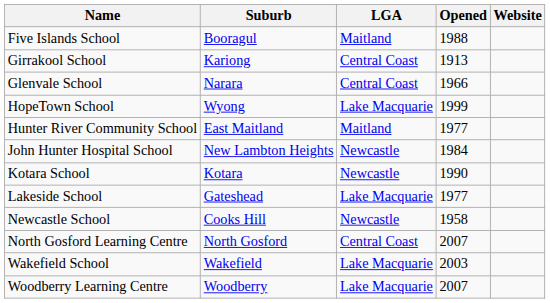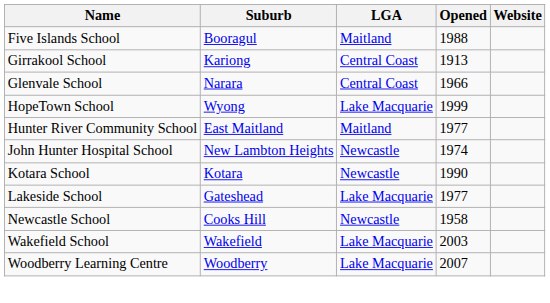John Hunter Hospital School | Opened: 1984 -> 1974
- row: North Gosford Learning Centre | North Gosford | Central Coast | 2007
